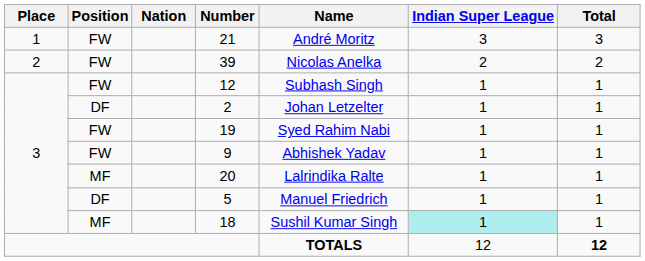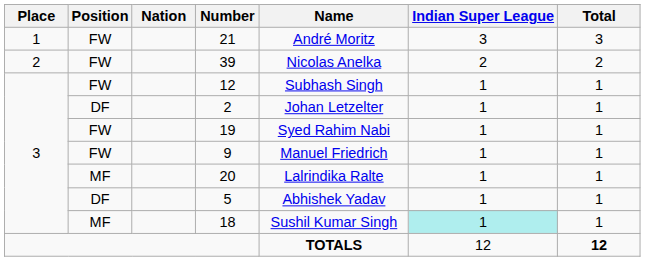9 | Name: Abhishek Yadav -> Manuel Friedrich
5 | Name: Manuel Friedrich -> Abhishek Yadav
